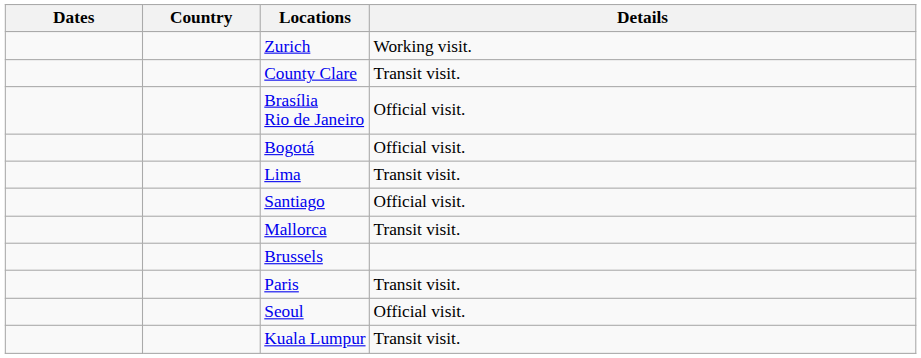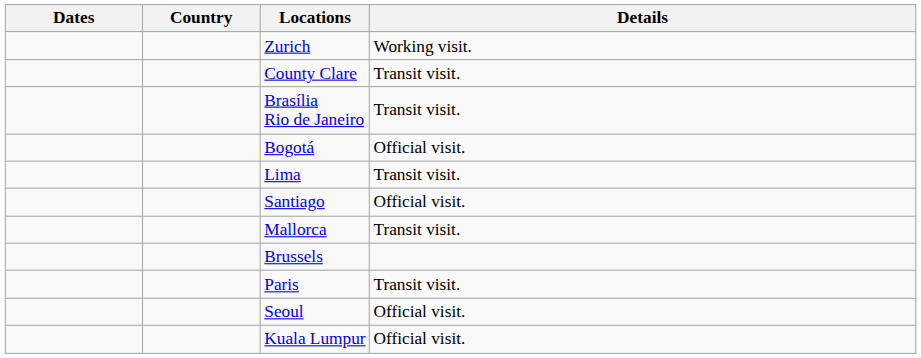Brasília Rio de Janeiro | Details: Official visit. -> Transit visit.
Kuala Lumpur | Details: Transit visit. -> Official visit.
